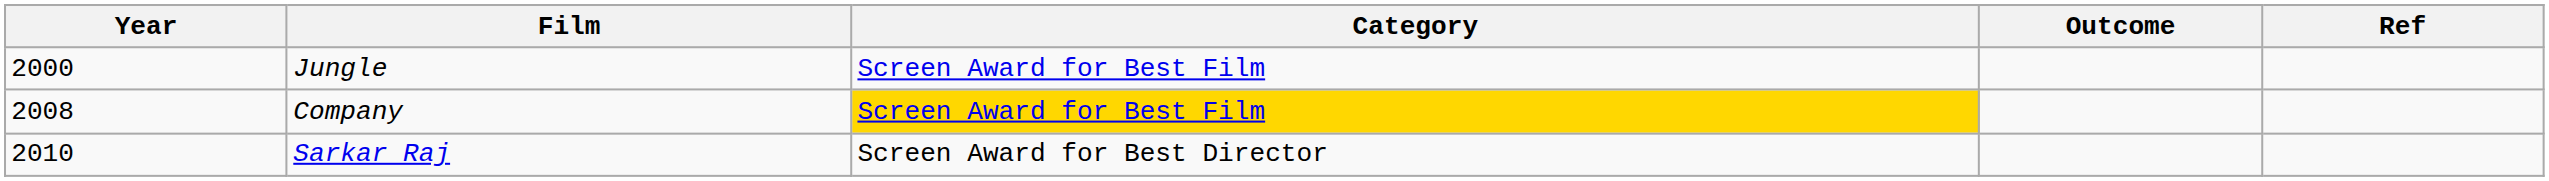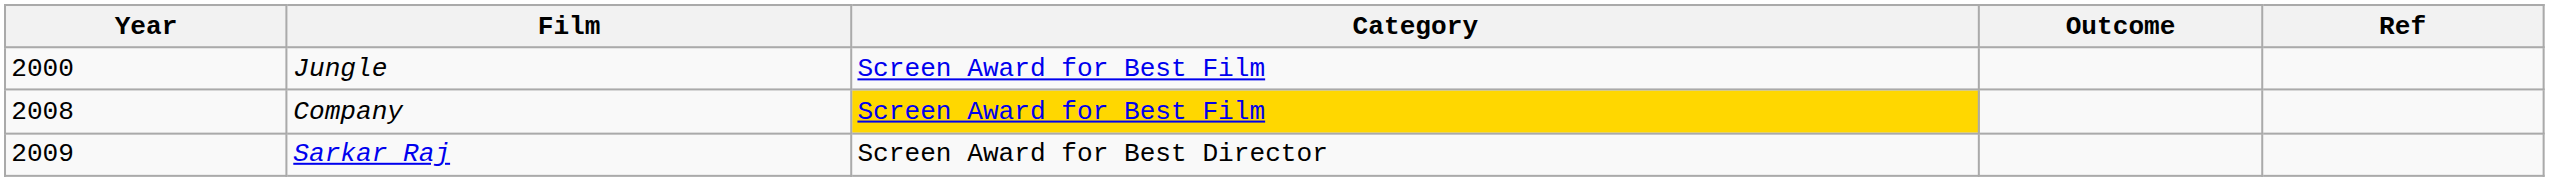Sarkar Raj | Year: 2010 -> 2009
